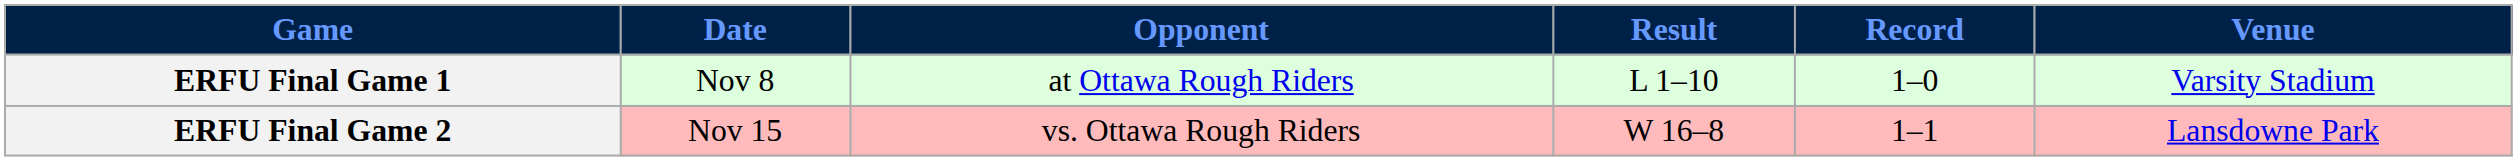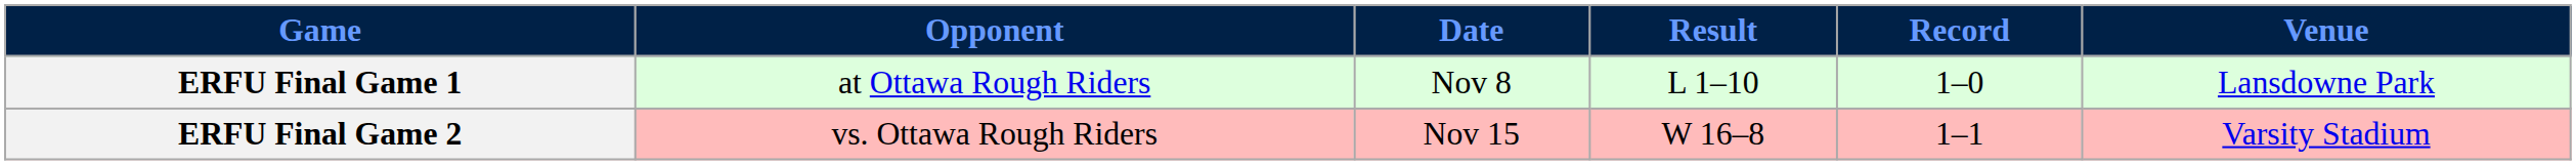columns swapped: Date <-> Opponent
ERFU Final Game 1 | Venue: Varsity Stadium -> Lansdowne Park
ERFU Final Game 2 | Venue: Lansdowne Park -> Varsity Stadium
